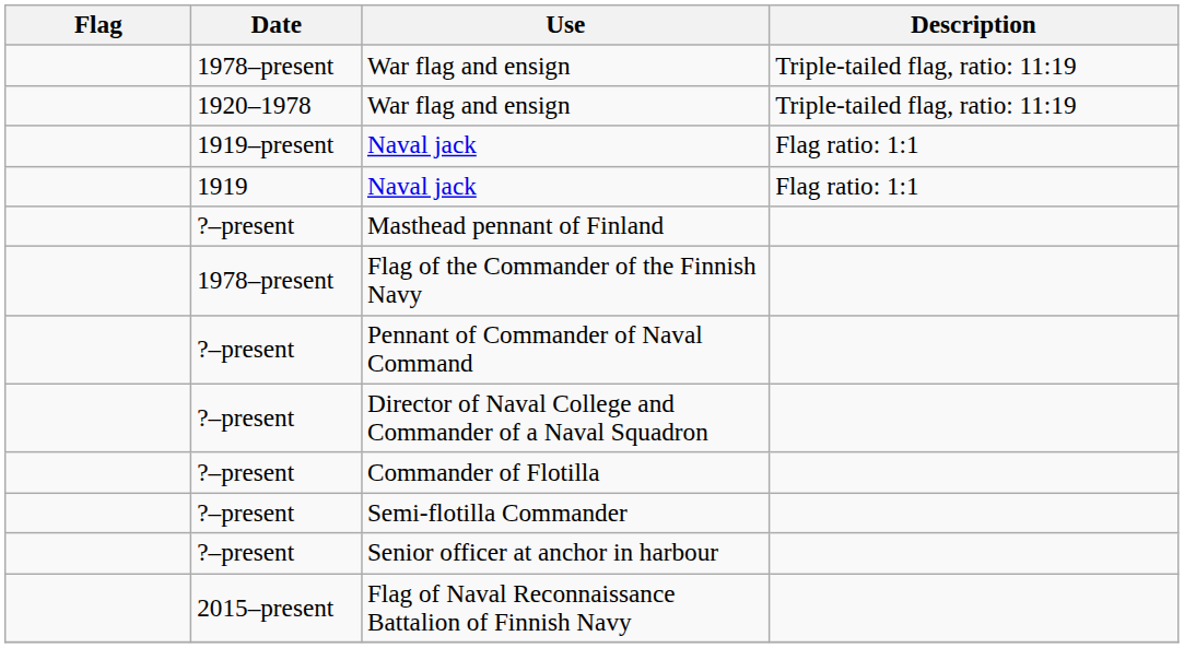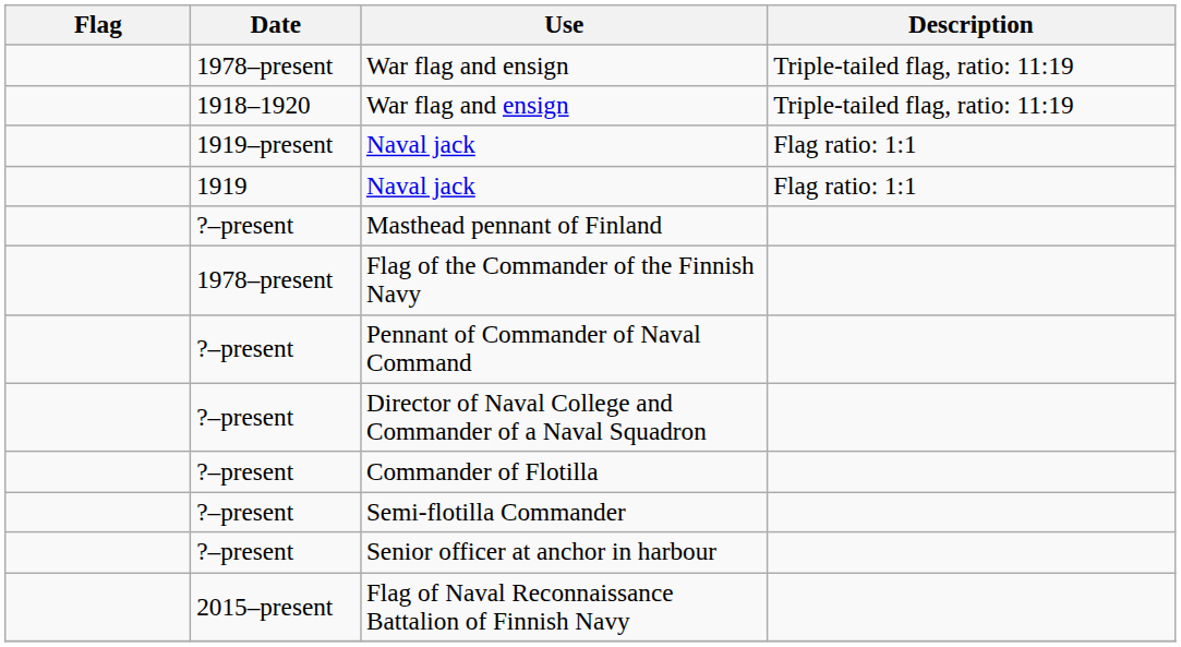- row: 1920–1978 | War flag and ensign | Triple-tailed flag, ratio: 11:19
+ row: 1918–1920 | War flag and ensign | Triple-tailed flag, ratio: 11:19
